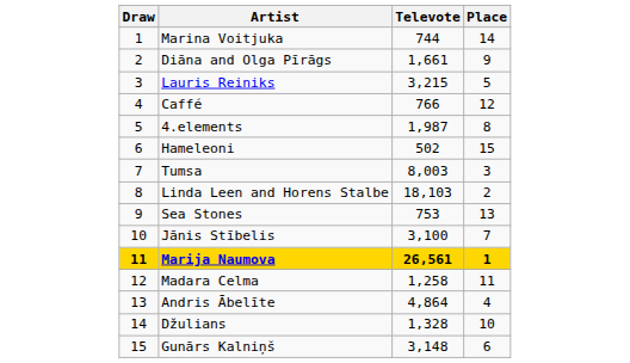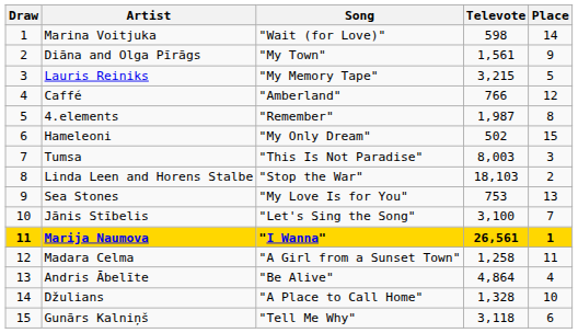+ column: Song | "Wait (for Love)" | "My Town" | "My Memory Tape" | "Amberland" | "Remember" | "My Only Dream" | "This Is Not Paradise" | "Stop the War" | "My Love Is for You" | "Let's Sing the Song" | "I Wanna" | "A Girl from a Sunset Town" | "Be Alive" | "A Place to Call Home" | "Tell Me Why"
Marina Voitjuka | Televote: 744 -> 598
Diāna and Olga Pīrāgs | Televote: 1,661 -> 1,561
Gunārs Kalniņš | Televote: 3,148 -> 3,118
